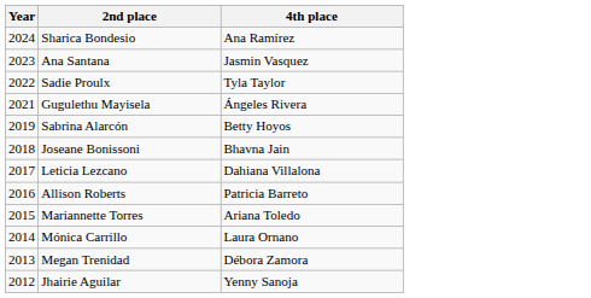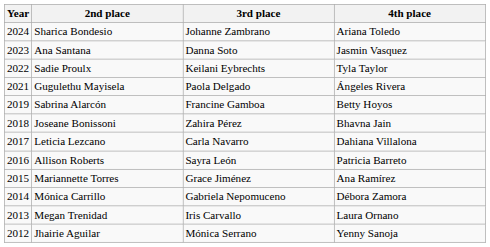+ column: 3rd place | Johanne Zambrano | Danna Soto | Keilani Eybrechts | Paola Delgado | Francine Gamboa | Zahira Pérez | Carla Navarro | Sayra León | Grace Jiménez | Gabriela Nepomuceno | Iris Carvallo | Mónica Serrano
Sharica Bondesio | 4th place: Ana Ramírez -> Ariana Toledo
Mariannette Torres | 4th place: Ariana Toledo -> Ana Ramírez
Mónica Carrillo | 4th place: Laura Ornano -> Débora Zamora
Megan Trenidad | 4th place: Débora Zamora -> Laura Ornano
